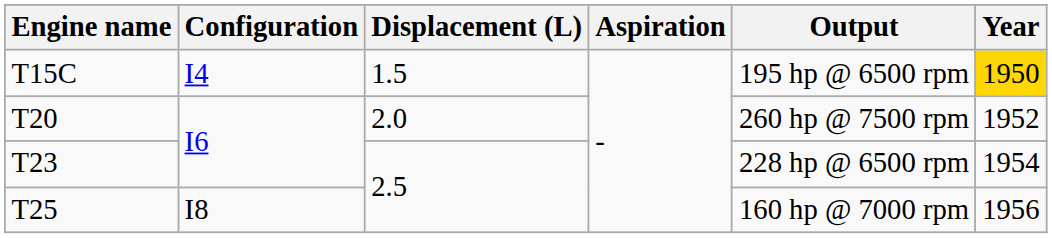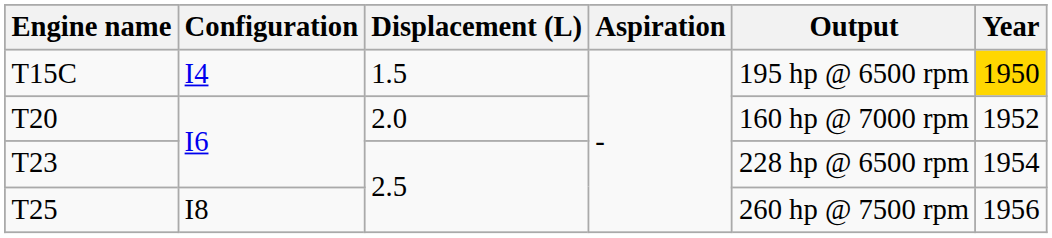T20 | Output: 260 hp @ 7500 rpm -> 160 hp @ 7000 rpm
T25 | Output: 160 hp @ 7000 rpm -> 260 hp @ 7500 rpm
